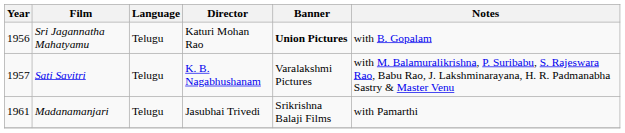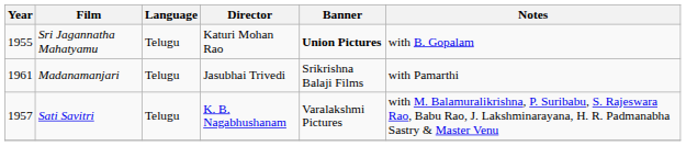Sri Jagannatha Mahatyamu | Year: 1956 -> 1955
rows swapped: Sati Savitri <-> Madanamanjari
